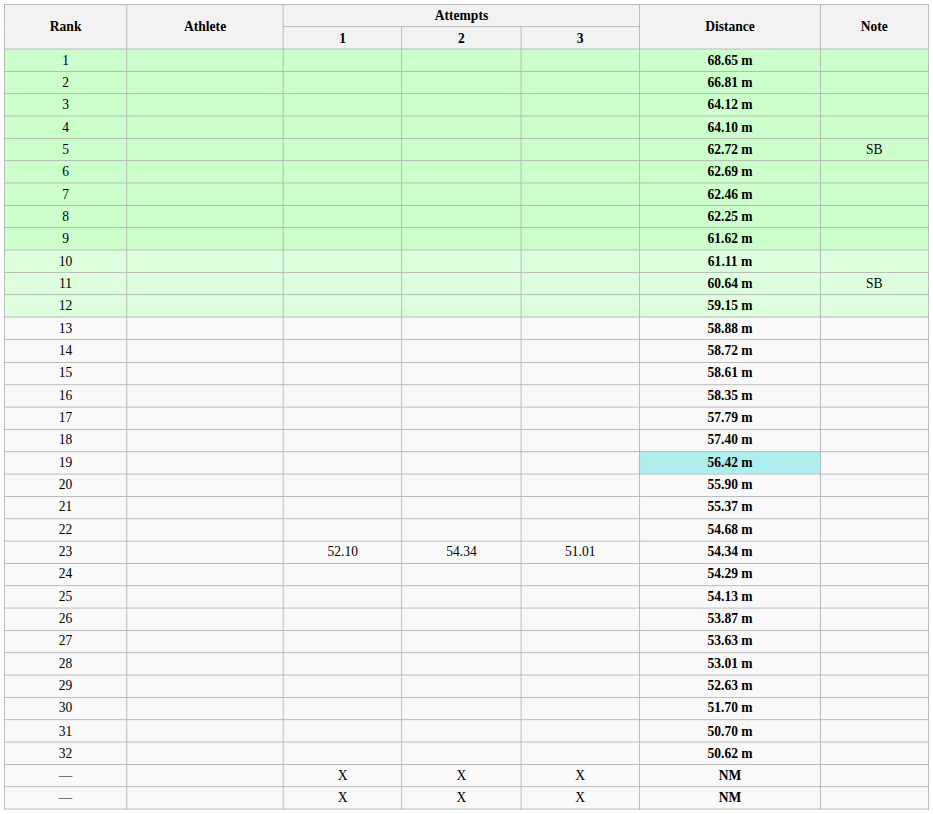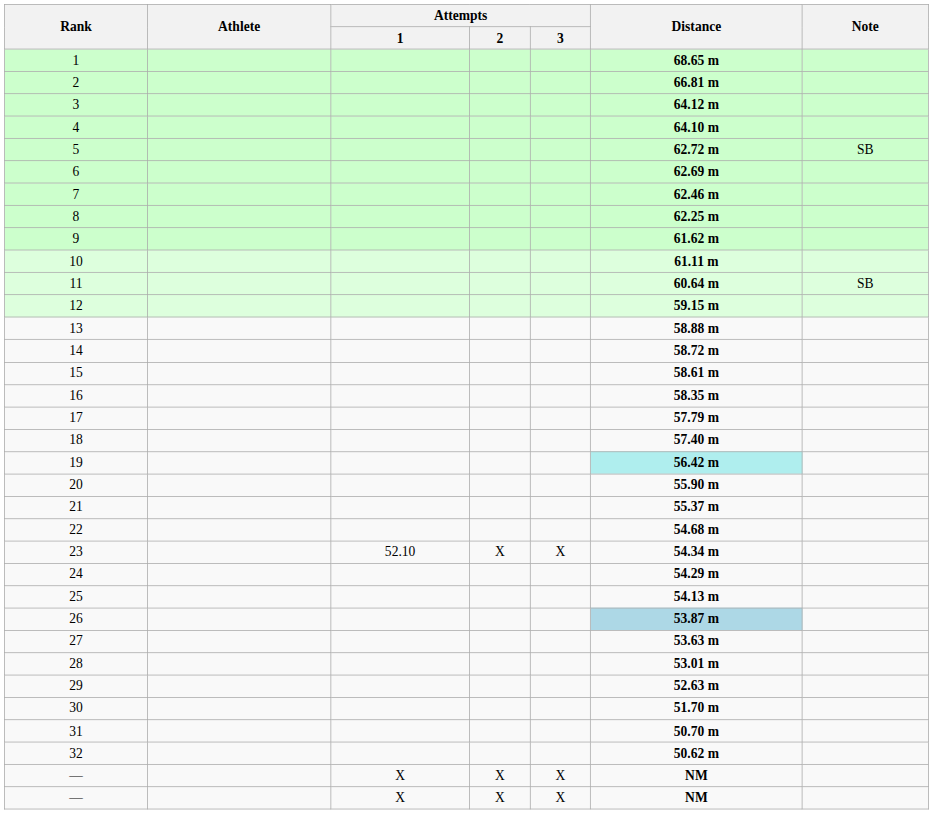23 | Attempts / 2: 54.34 -> X
23 | Attempts / 3: 51.01 -> X
26 | Distance: no background -> lightblue background
